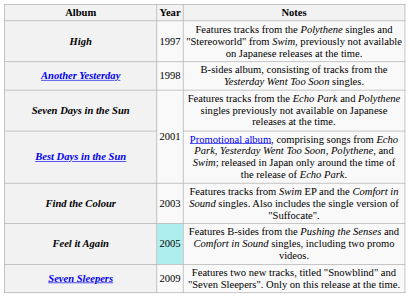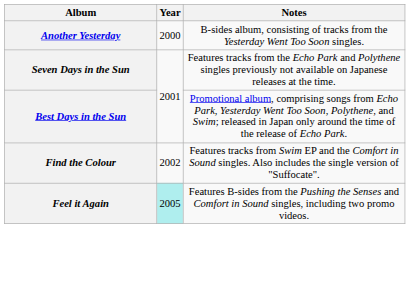- row: High | 1997 | Features tracks from the Polythene singles and "Stereoworld" from Swim, previously not available on Japanese releases at the time.
Another Yesterday | Year: 1998 -> 2000
Find the Colour | Year: 2003 -> 2002
- row: Seven Sleepers | 2009 | Features two new tracks, titled "Snowblind" and "Seven Sleepers". Only on this release at the time.
